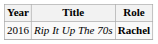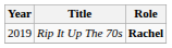Rip It Up The 70s | Year: 2016 -> 2019
